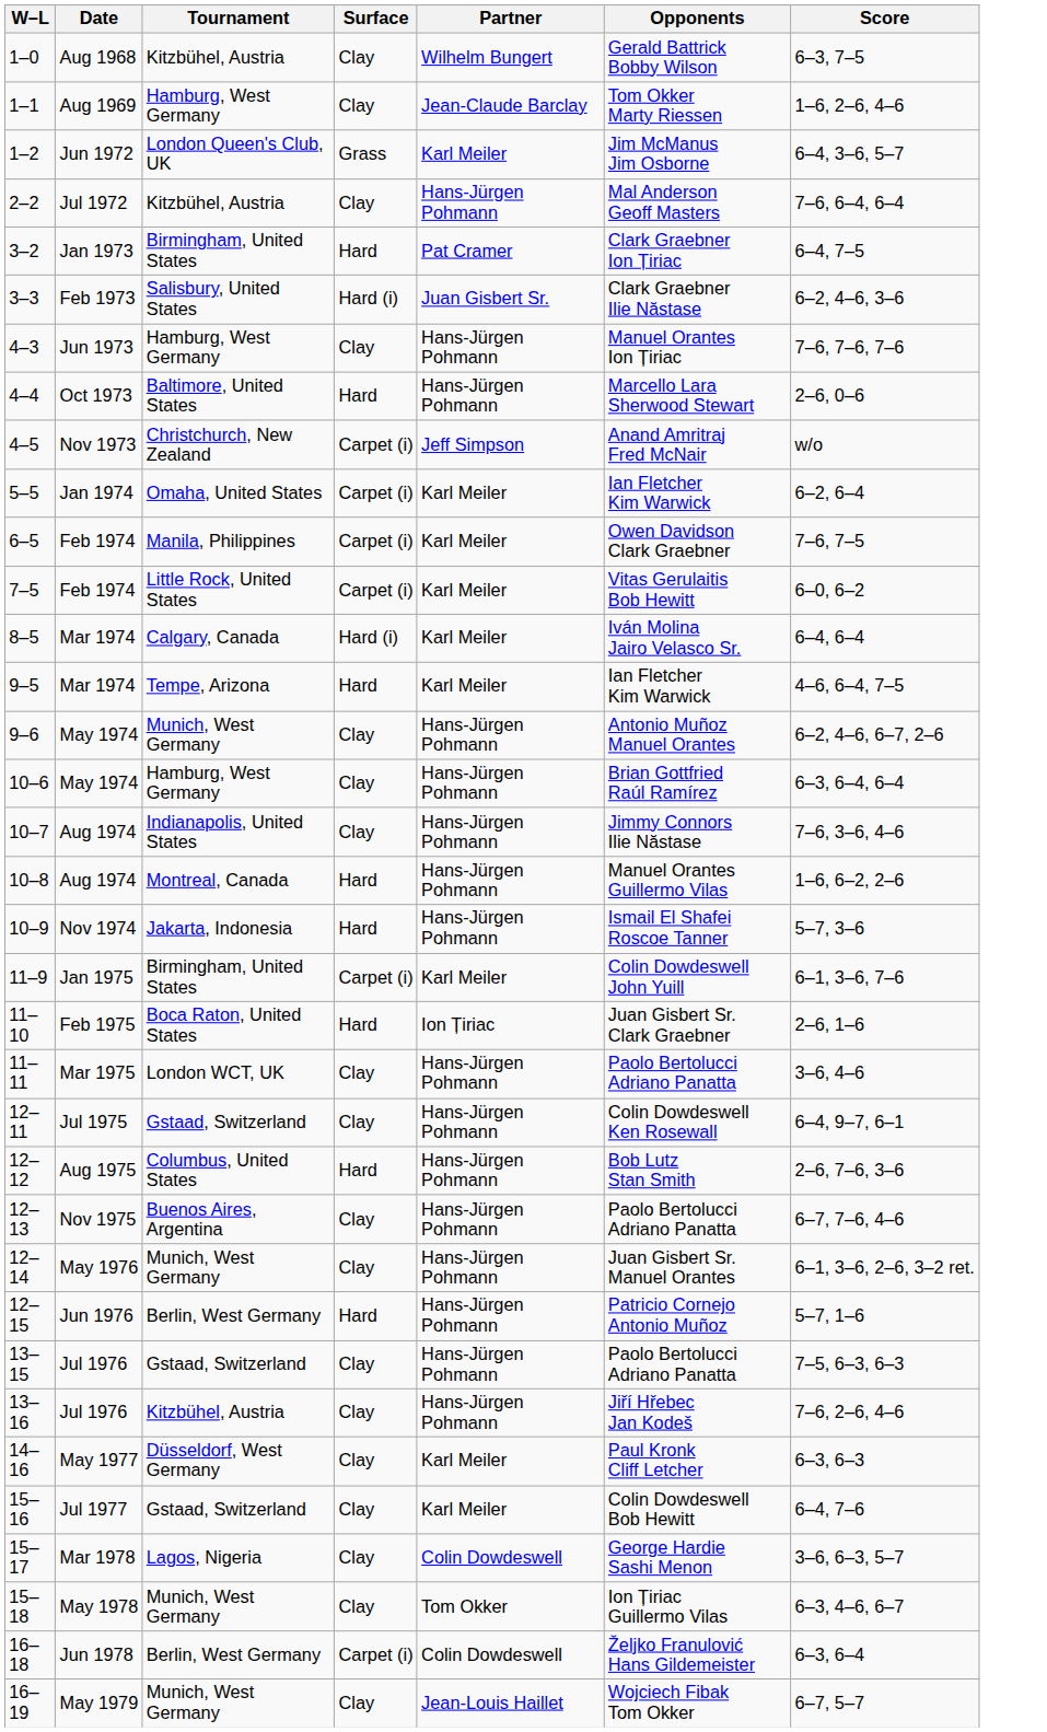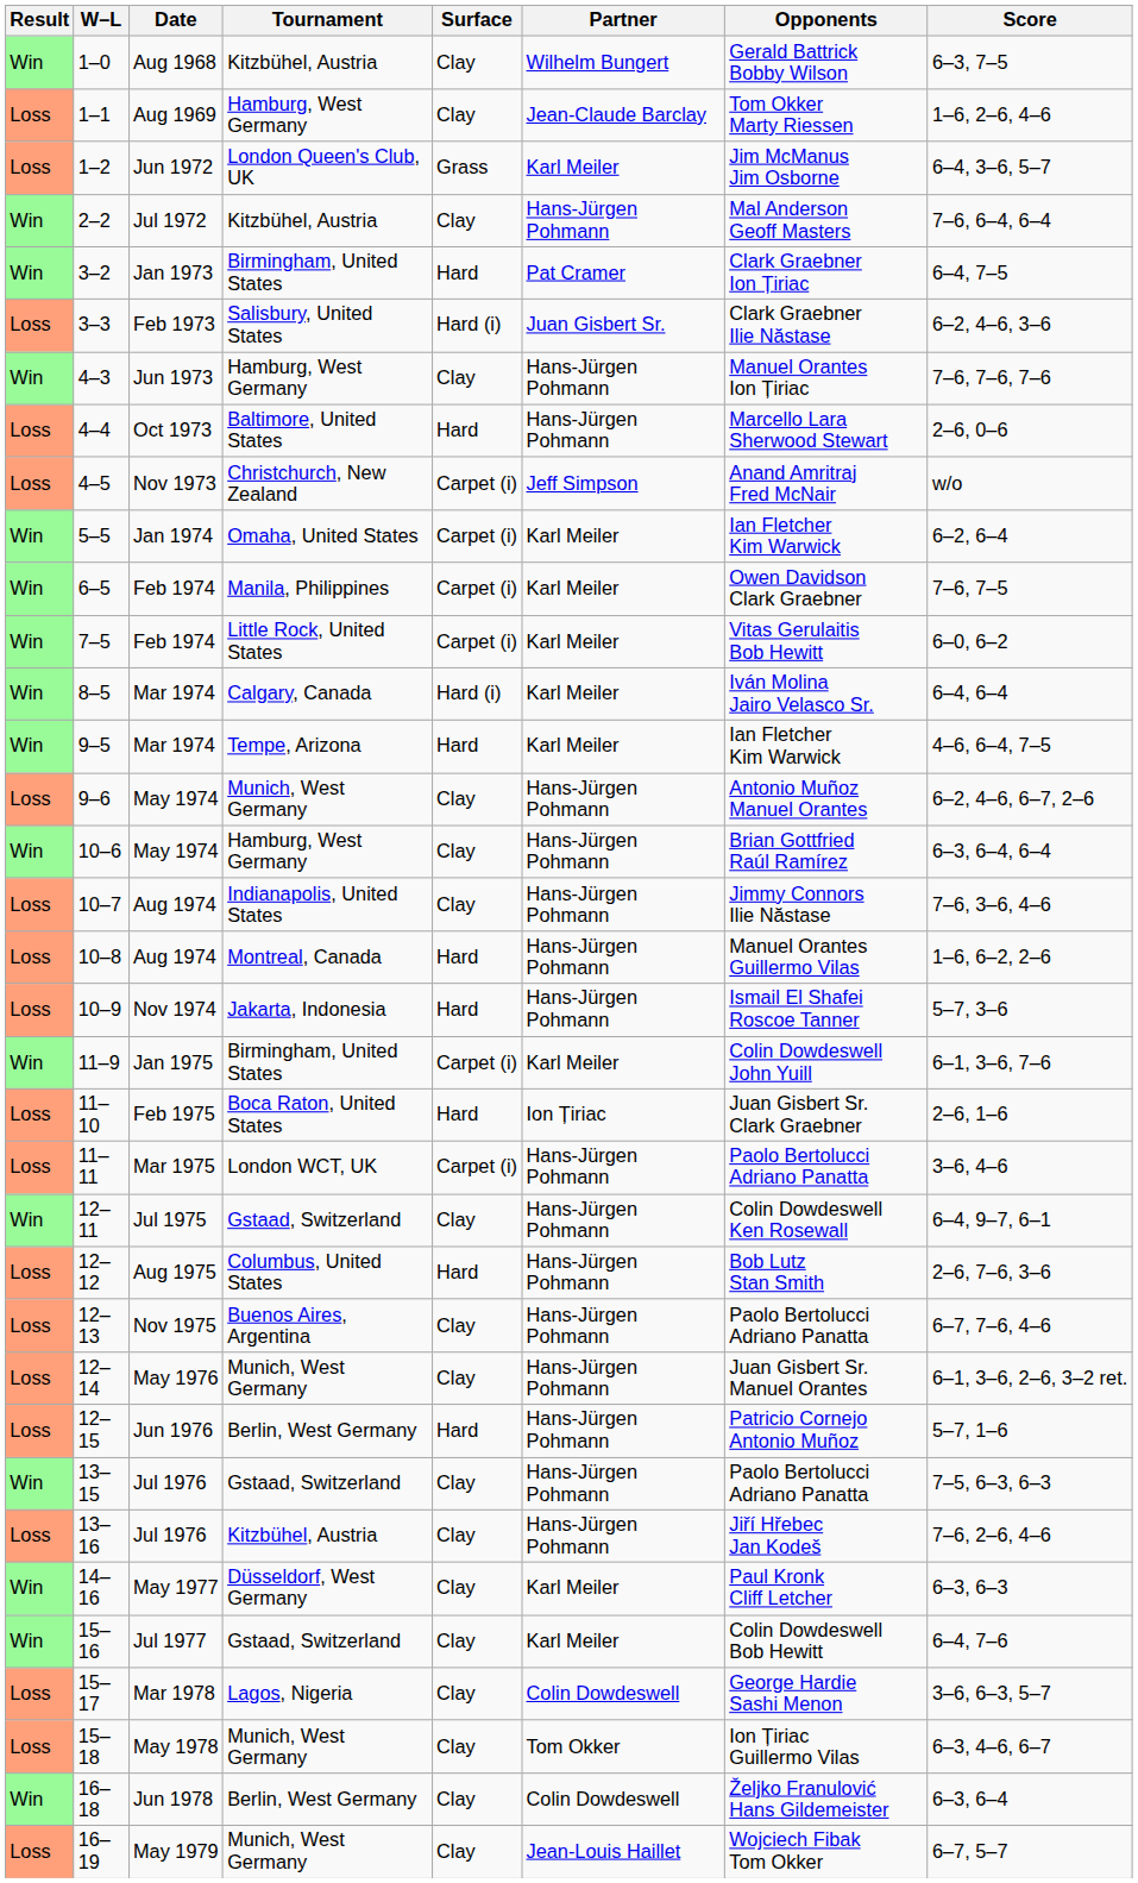+ column: Result | Win | Loss | Loss | Win | Win | Loss | Win | Loss | Loss | Win | Win | Win | Win | Win | Loss | Win | Loss | Loss | Loss | Win | Loss | Loss | Win | Loss | Loss | Loss | Loss | Win | Loss | Win | Win | Loss | Loss | Win | Loss
11–11 | Surface: Clay -> Carpet (i)
16–18 | Surface: Carpet (i) -> Clay
